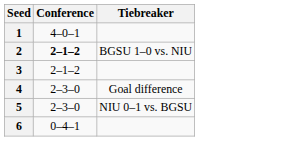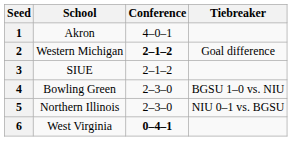+ column: School | Akron | Western Michigan | SIUE | Bowling Green | Northern Illinois | West Virginia
2 | Tiebreaker: BGSU 1–0 vs. NIU -> Goal difference
4 | Tiebreaker: Goal difference -> BGSU 1–0 vs. NIU
6 | Conference: normal -> bold
